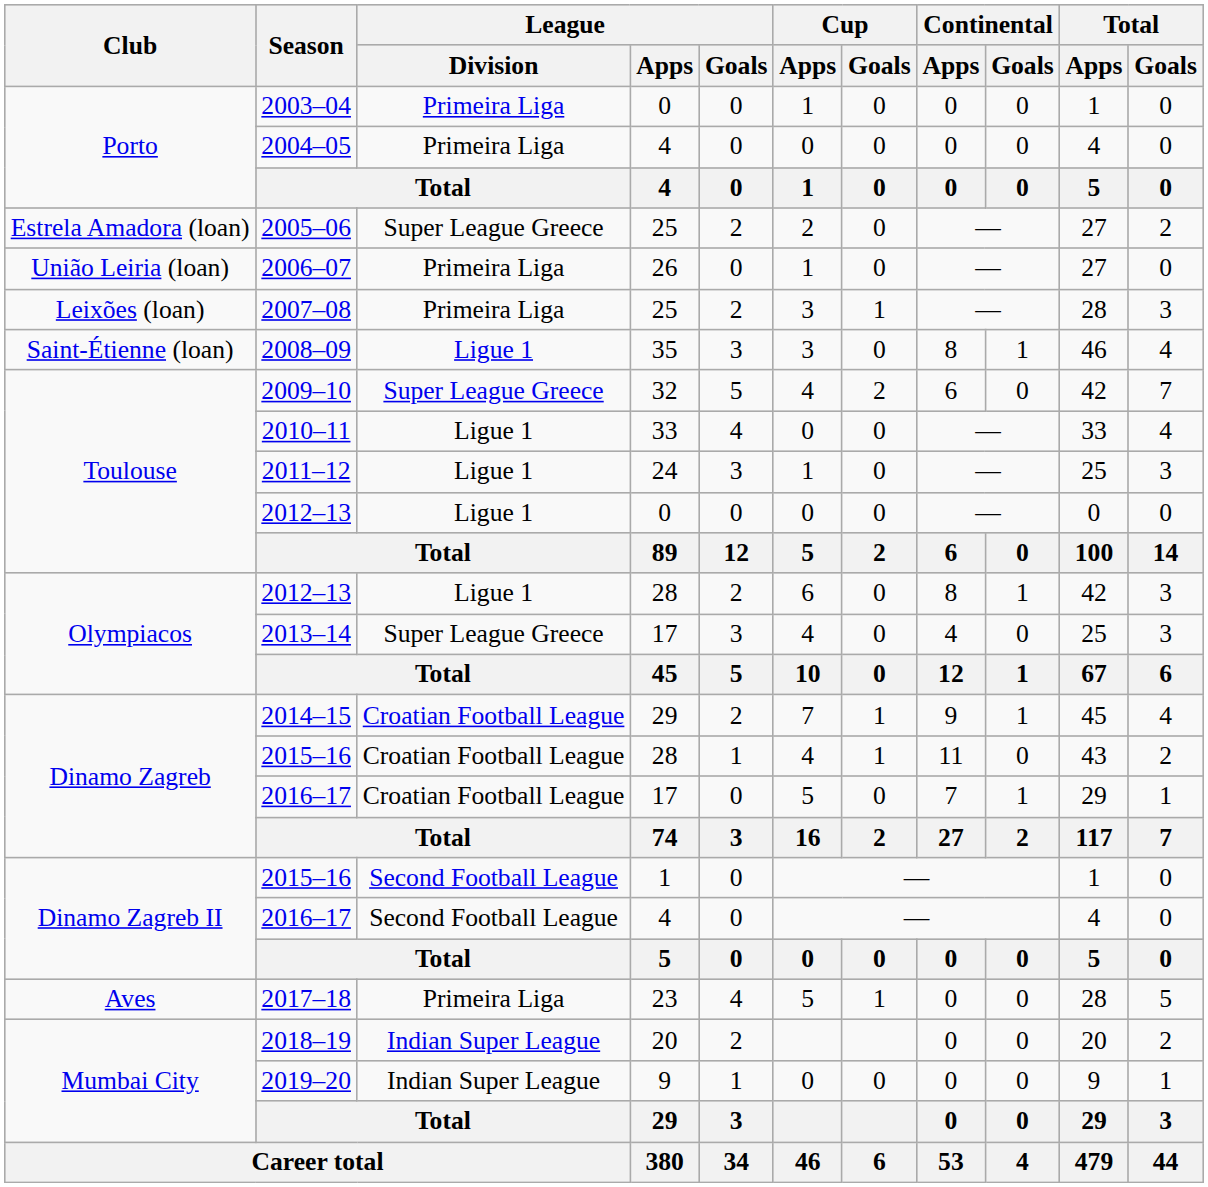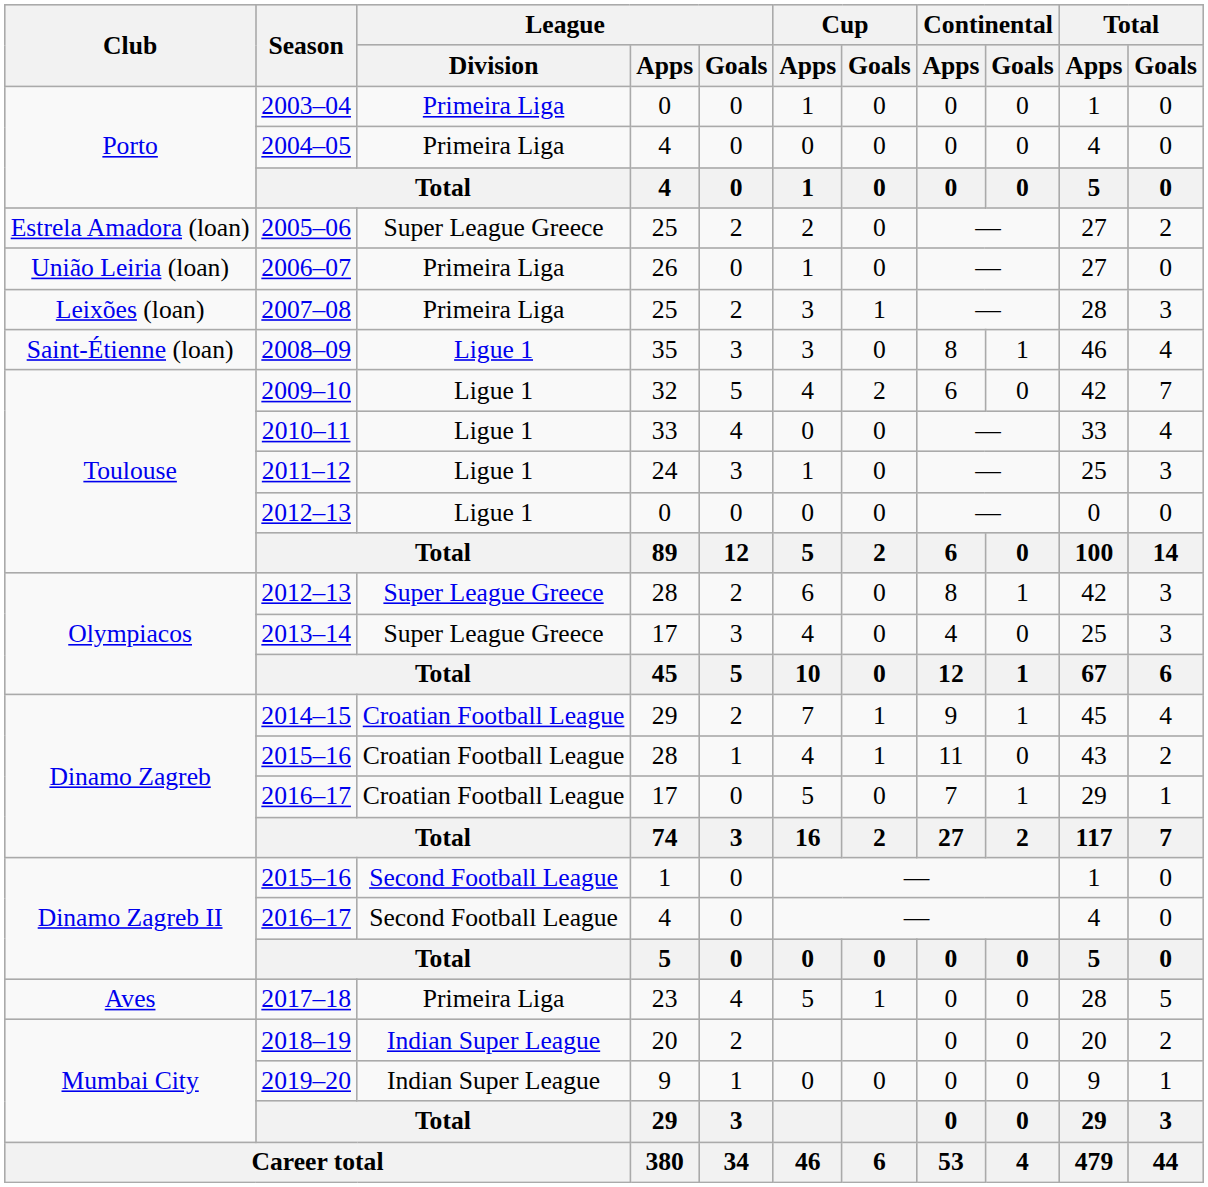2009–10 | League / Division: Super League Greece -> Ligue 1
2012–13 / 28 | League / Division: Ligue 1 -> Super League Greece
